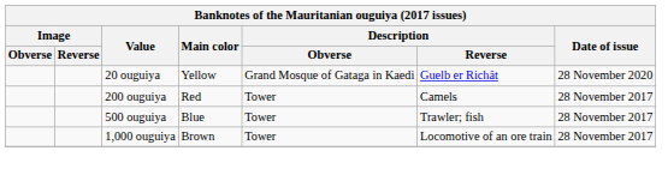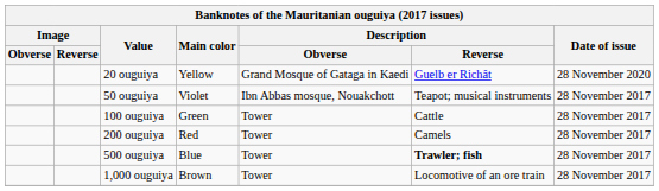+ row: 50 ouguiya | Violet | Ibn Abbas mosque, Nouakchott | Teapot; musical instruments | 28 November 2017
+ row: 100 ouguiya | Green | Tower | Cattle | 28 November 2017
500 ouguiya | Description / Reverse: normal -> bold
